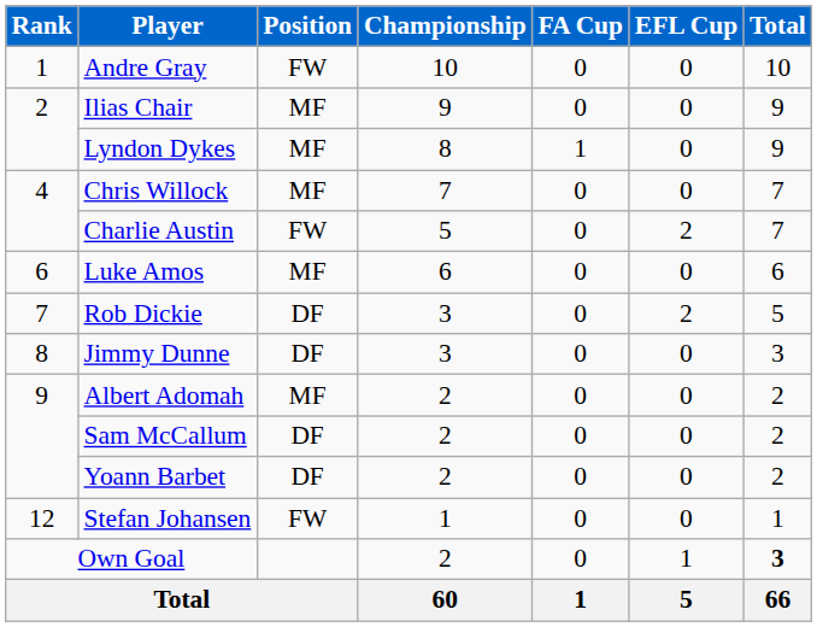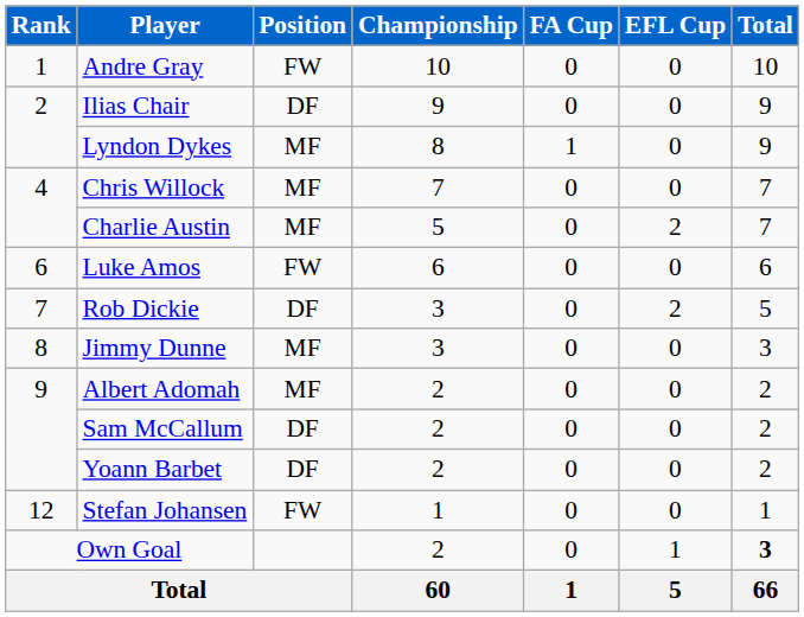Ilias Chair | Position: MF -> DF
Charlie Austin | Position: FW -> MF
Luke Amos | Position: MF -> FW
Jimmy Dunne | Position: DF -> MF
